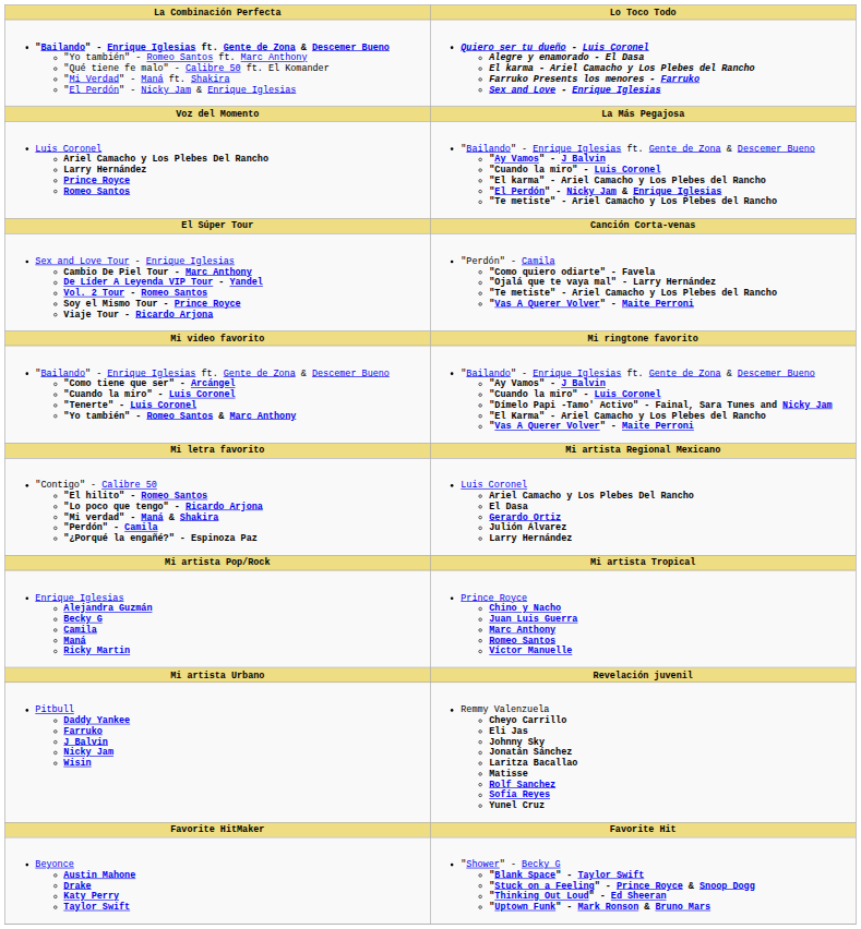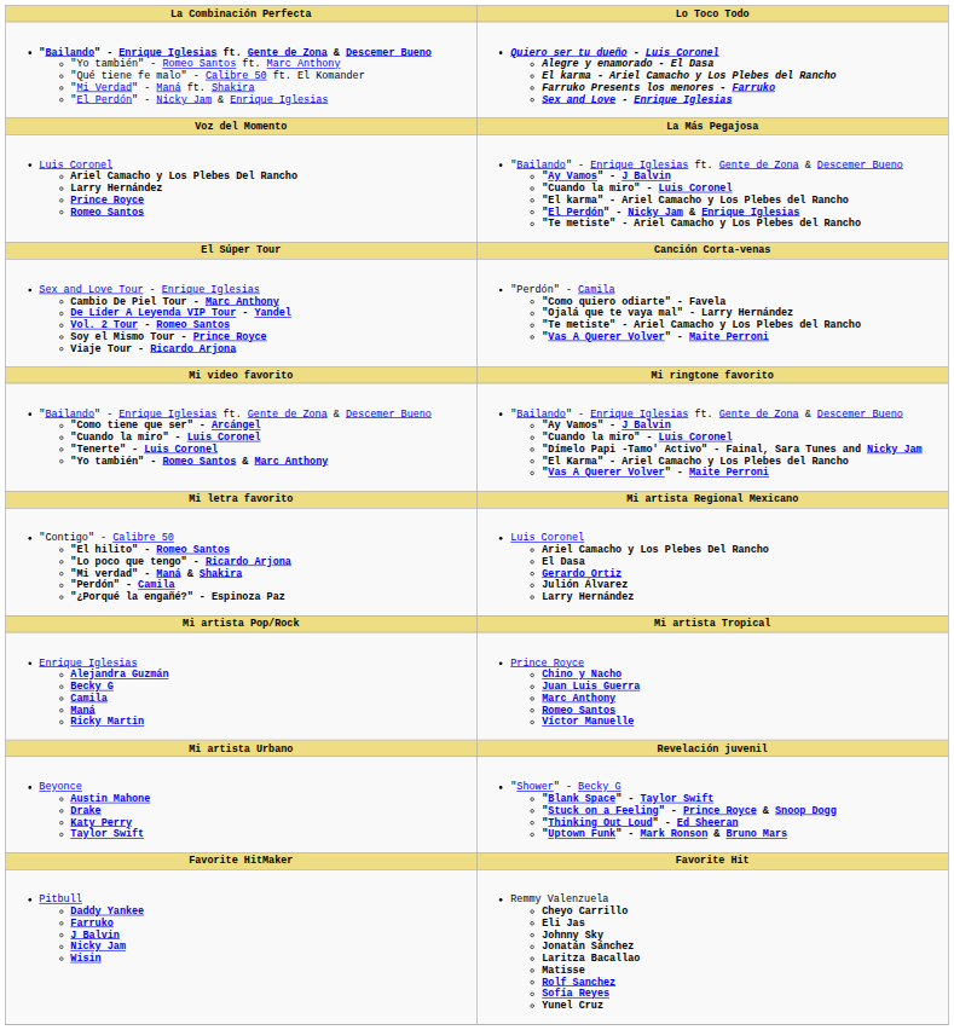rows swapped: Pitbull Daddy Yankee Farruko J Balvin Nicky Jam Wisin <-> Beyonce Austin Mahone Drake Katy Perry Taylor Swift
